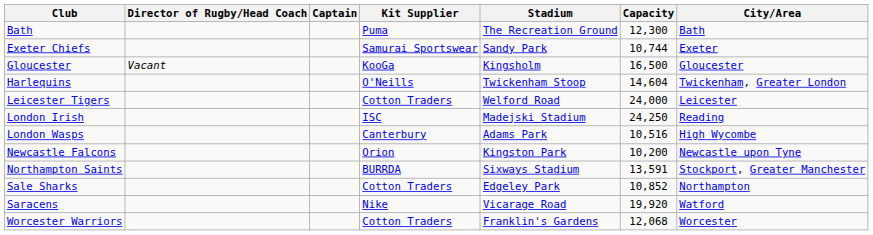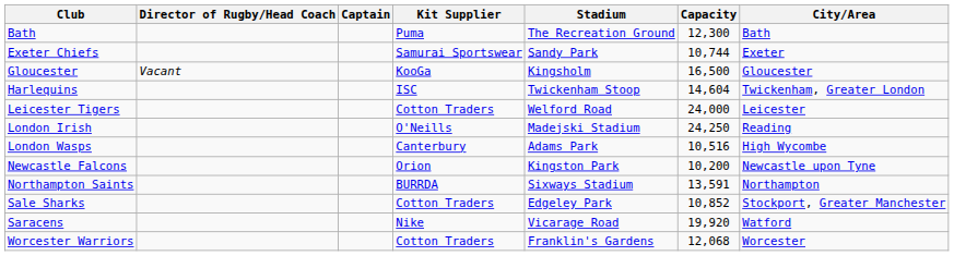Harlequins | Kit Supplier: O'Neills -> ISC
London Irish | Kit Supplier: ISC -> O'Neills
Northampton Saints | City/Area: Stockport, Greater Manchester -> Northampton
Sale Sharks | City/Area: Northampton -> Stockport, Greater Manchester
